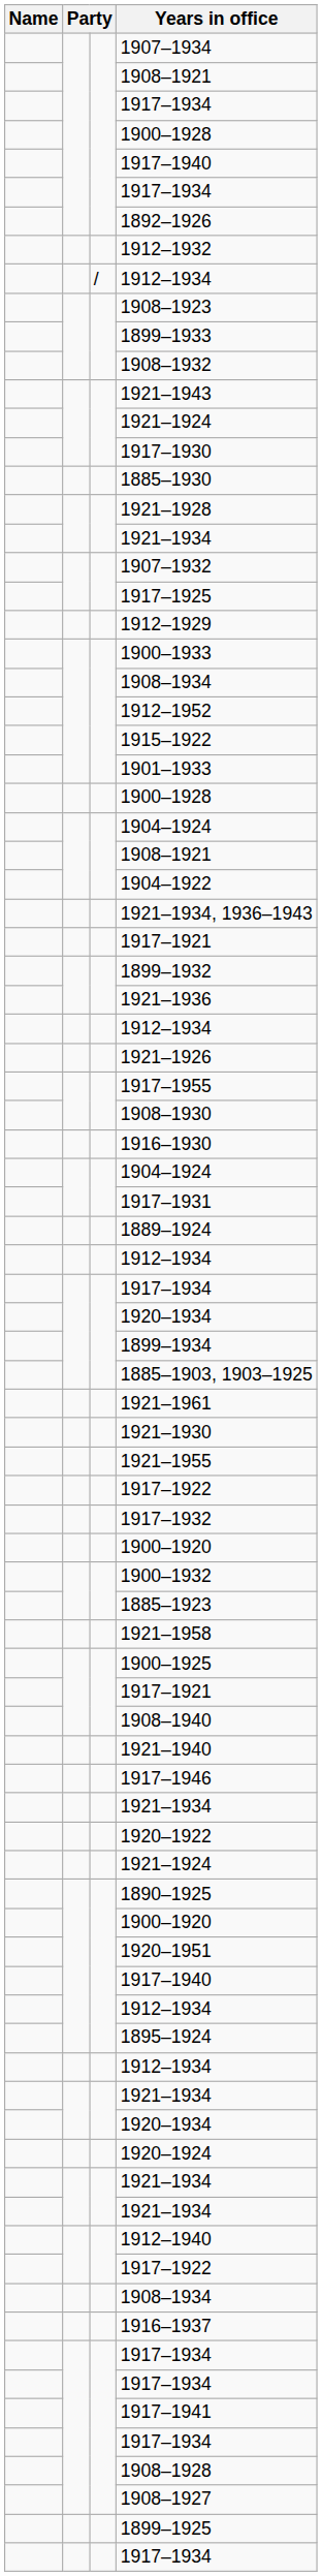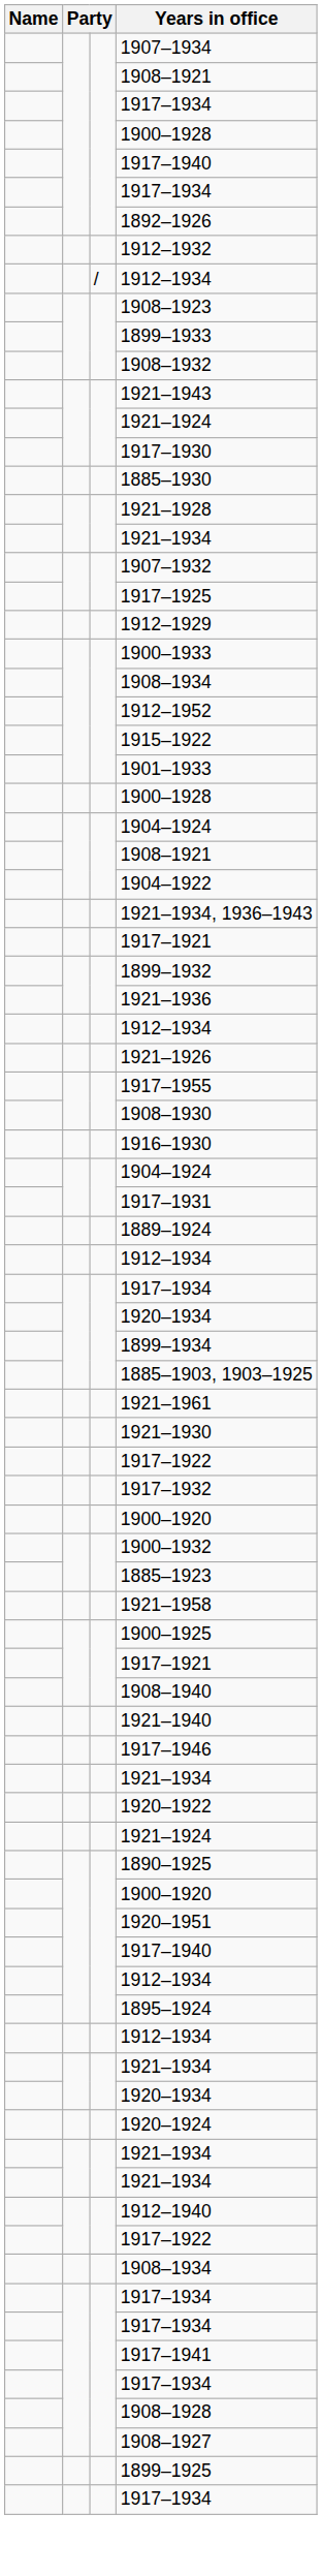- row: 1921–1955
- row: 1916–1937
